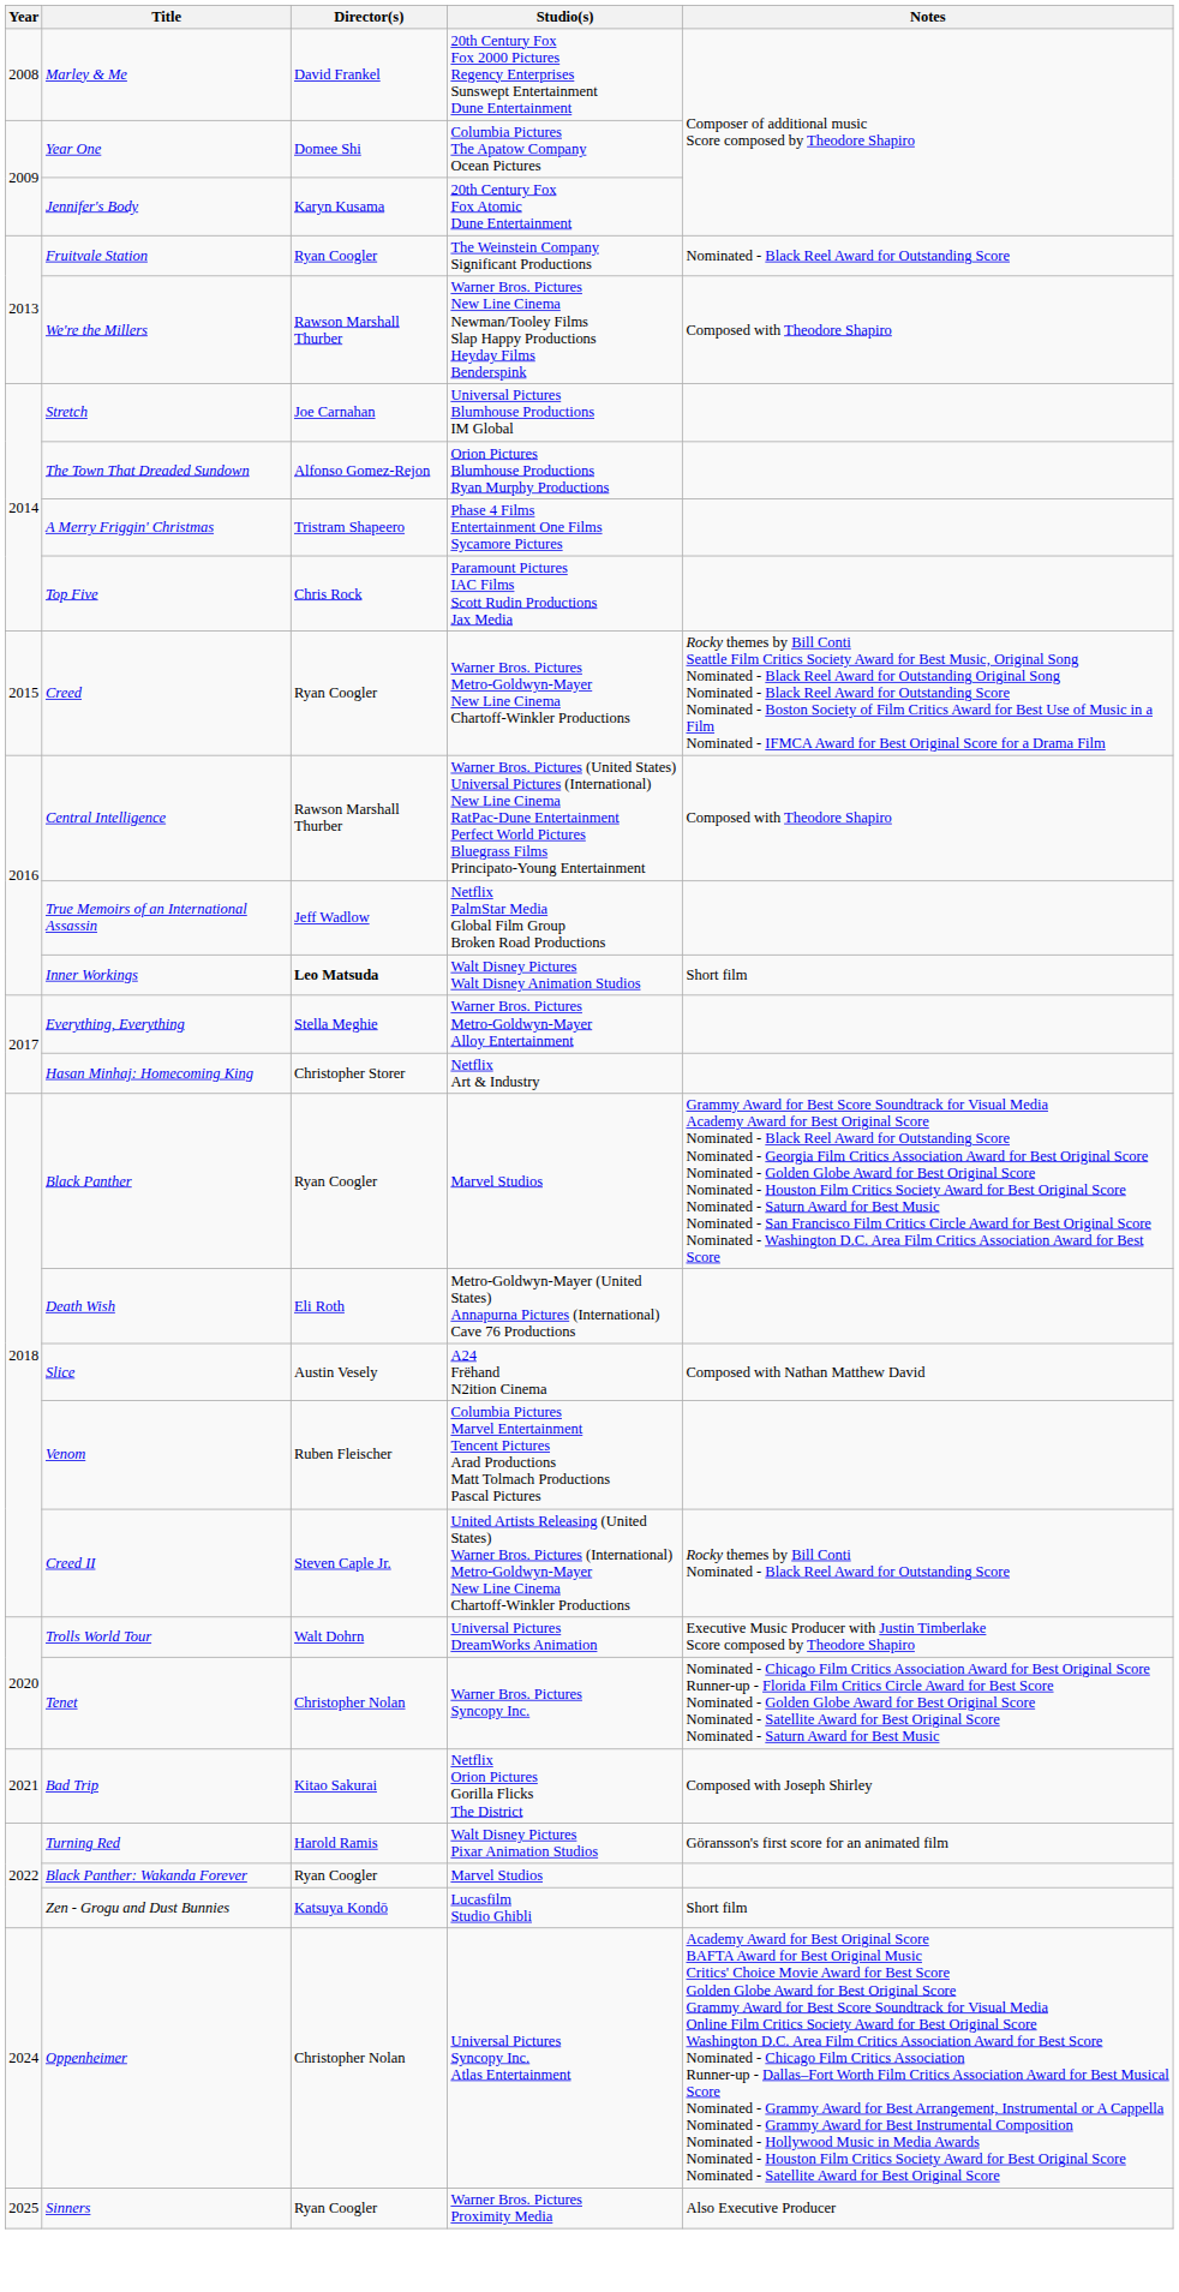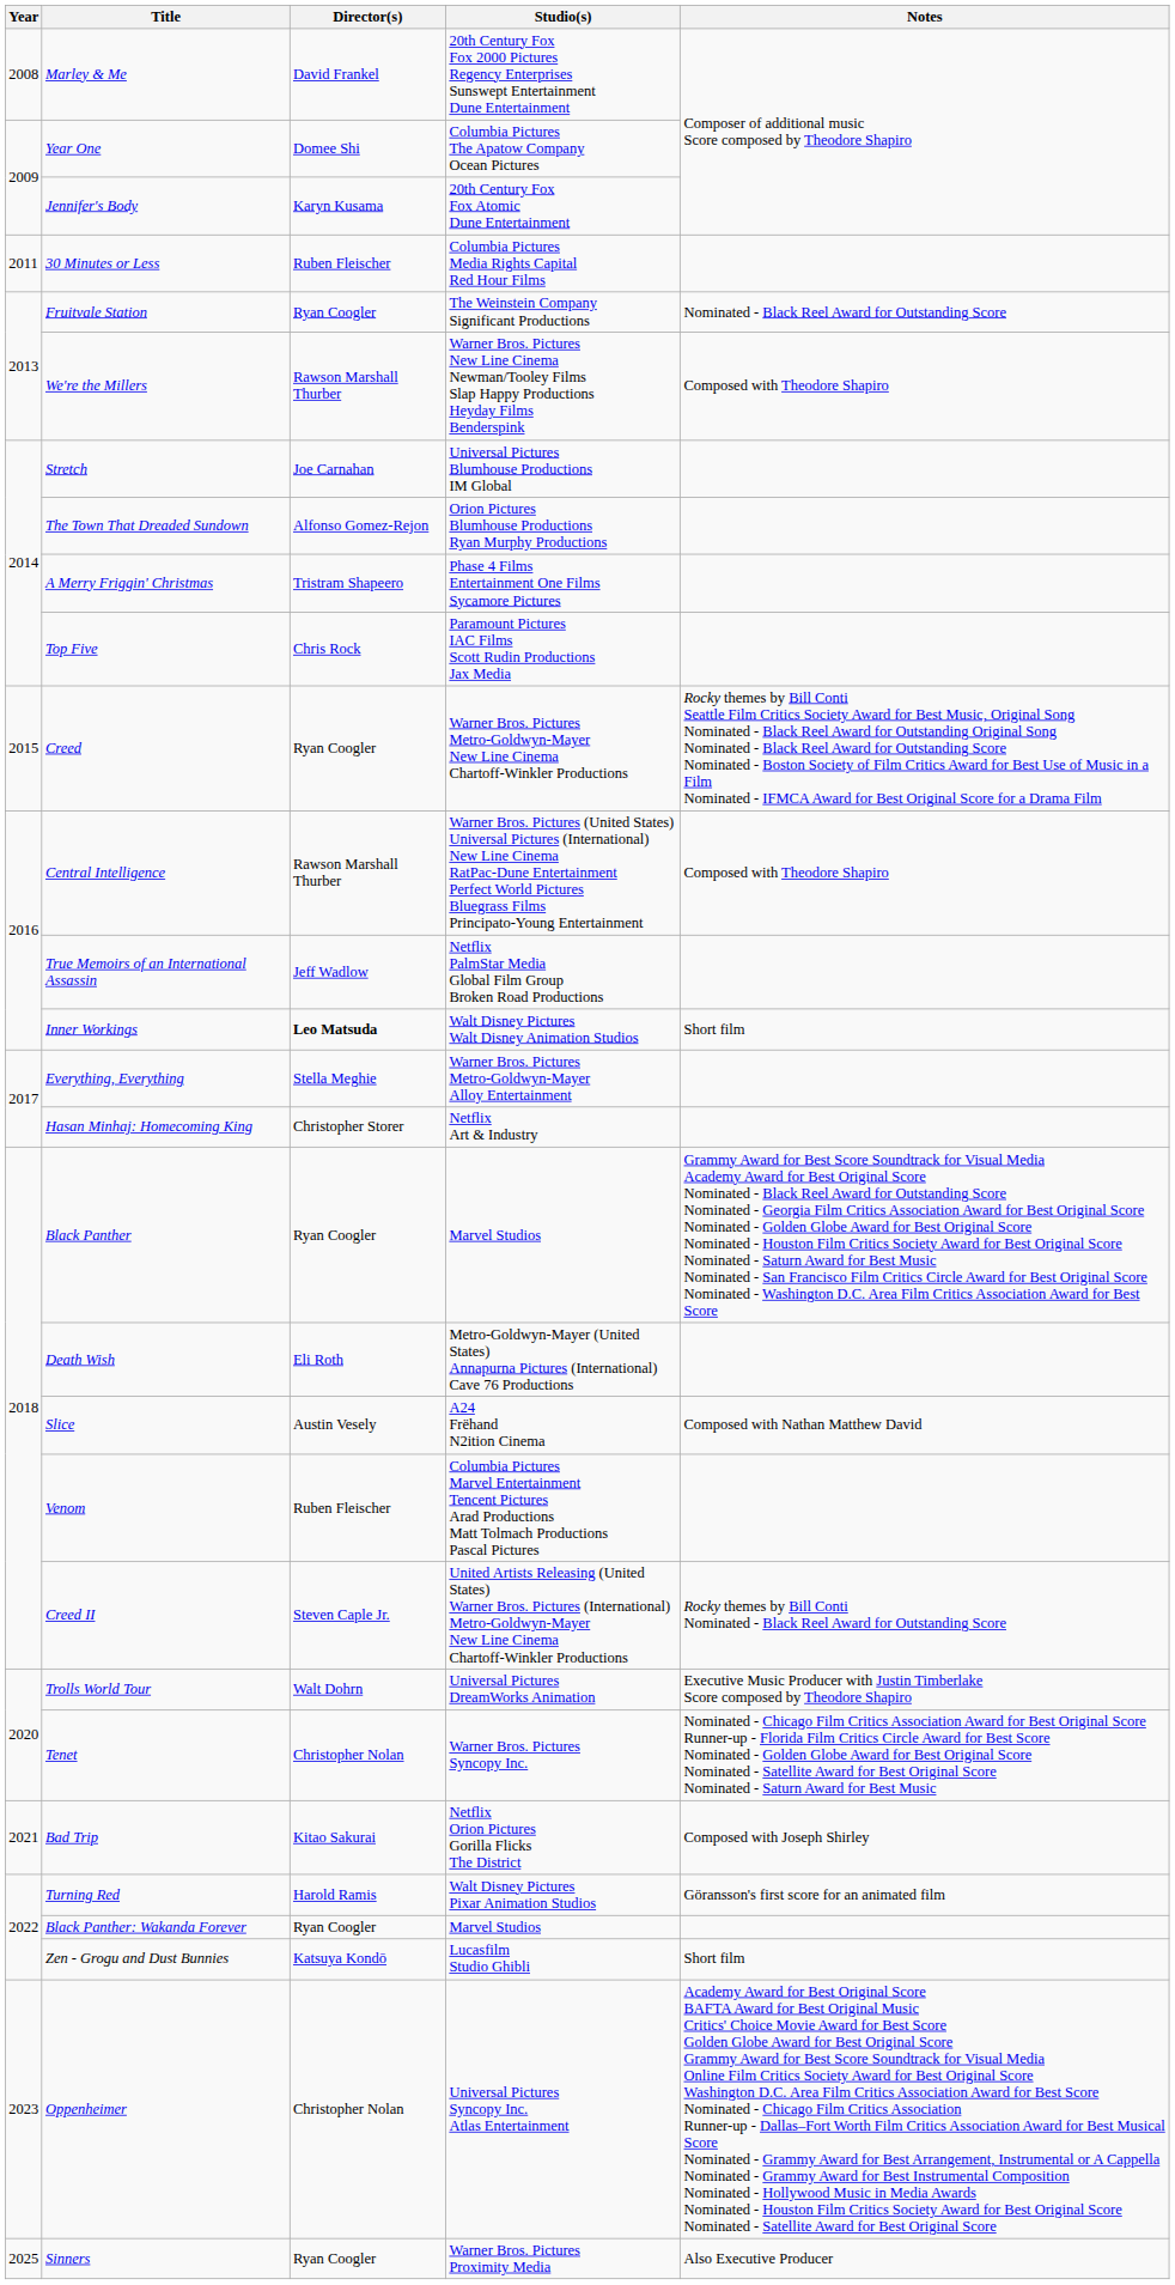+ row: 2011 | 30 Minutes or Less | Ruben Fleischer | Columbia Pictures Media Rights Capital Red Hour Films
Oppenheimer | Year: 2024 -> 2023
